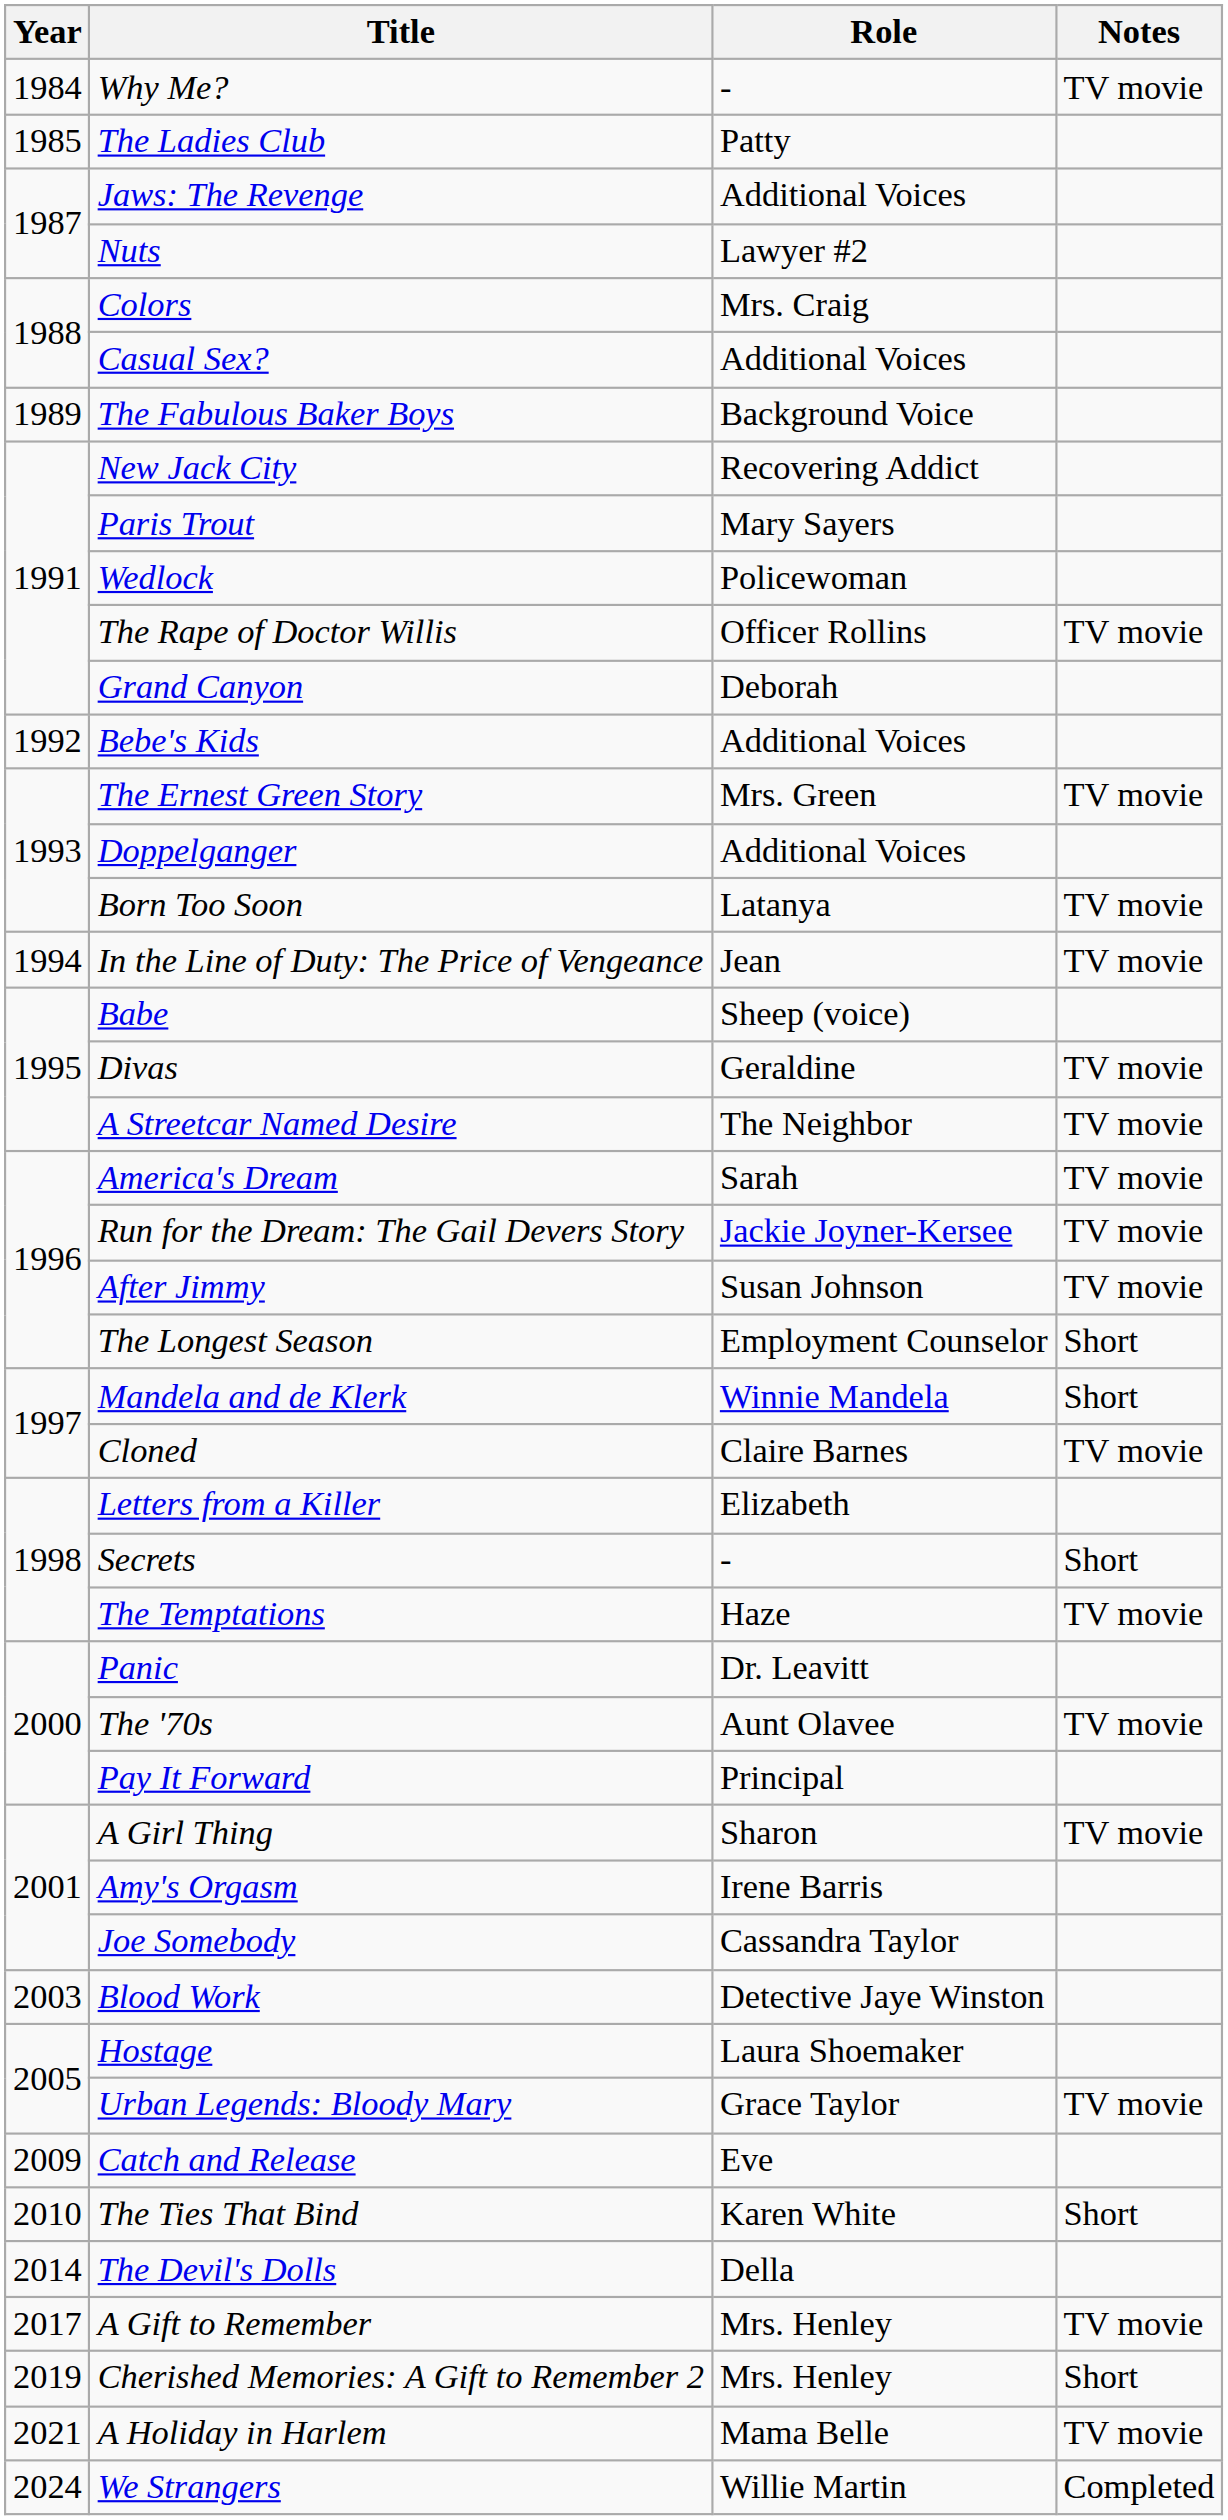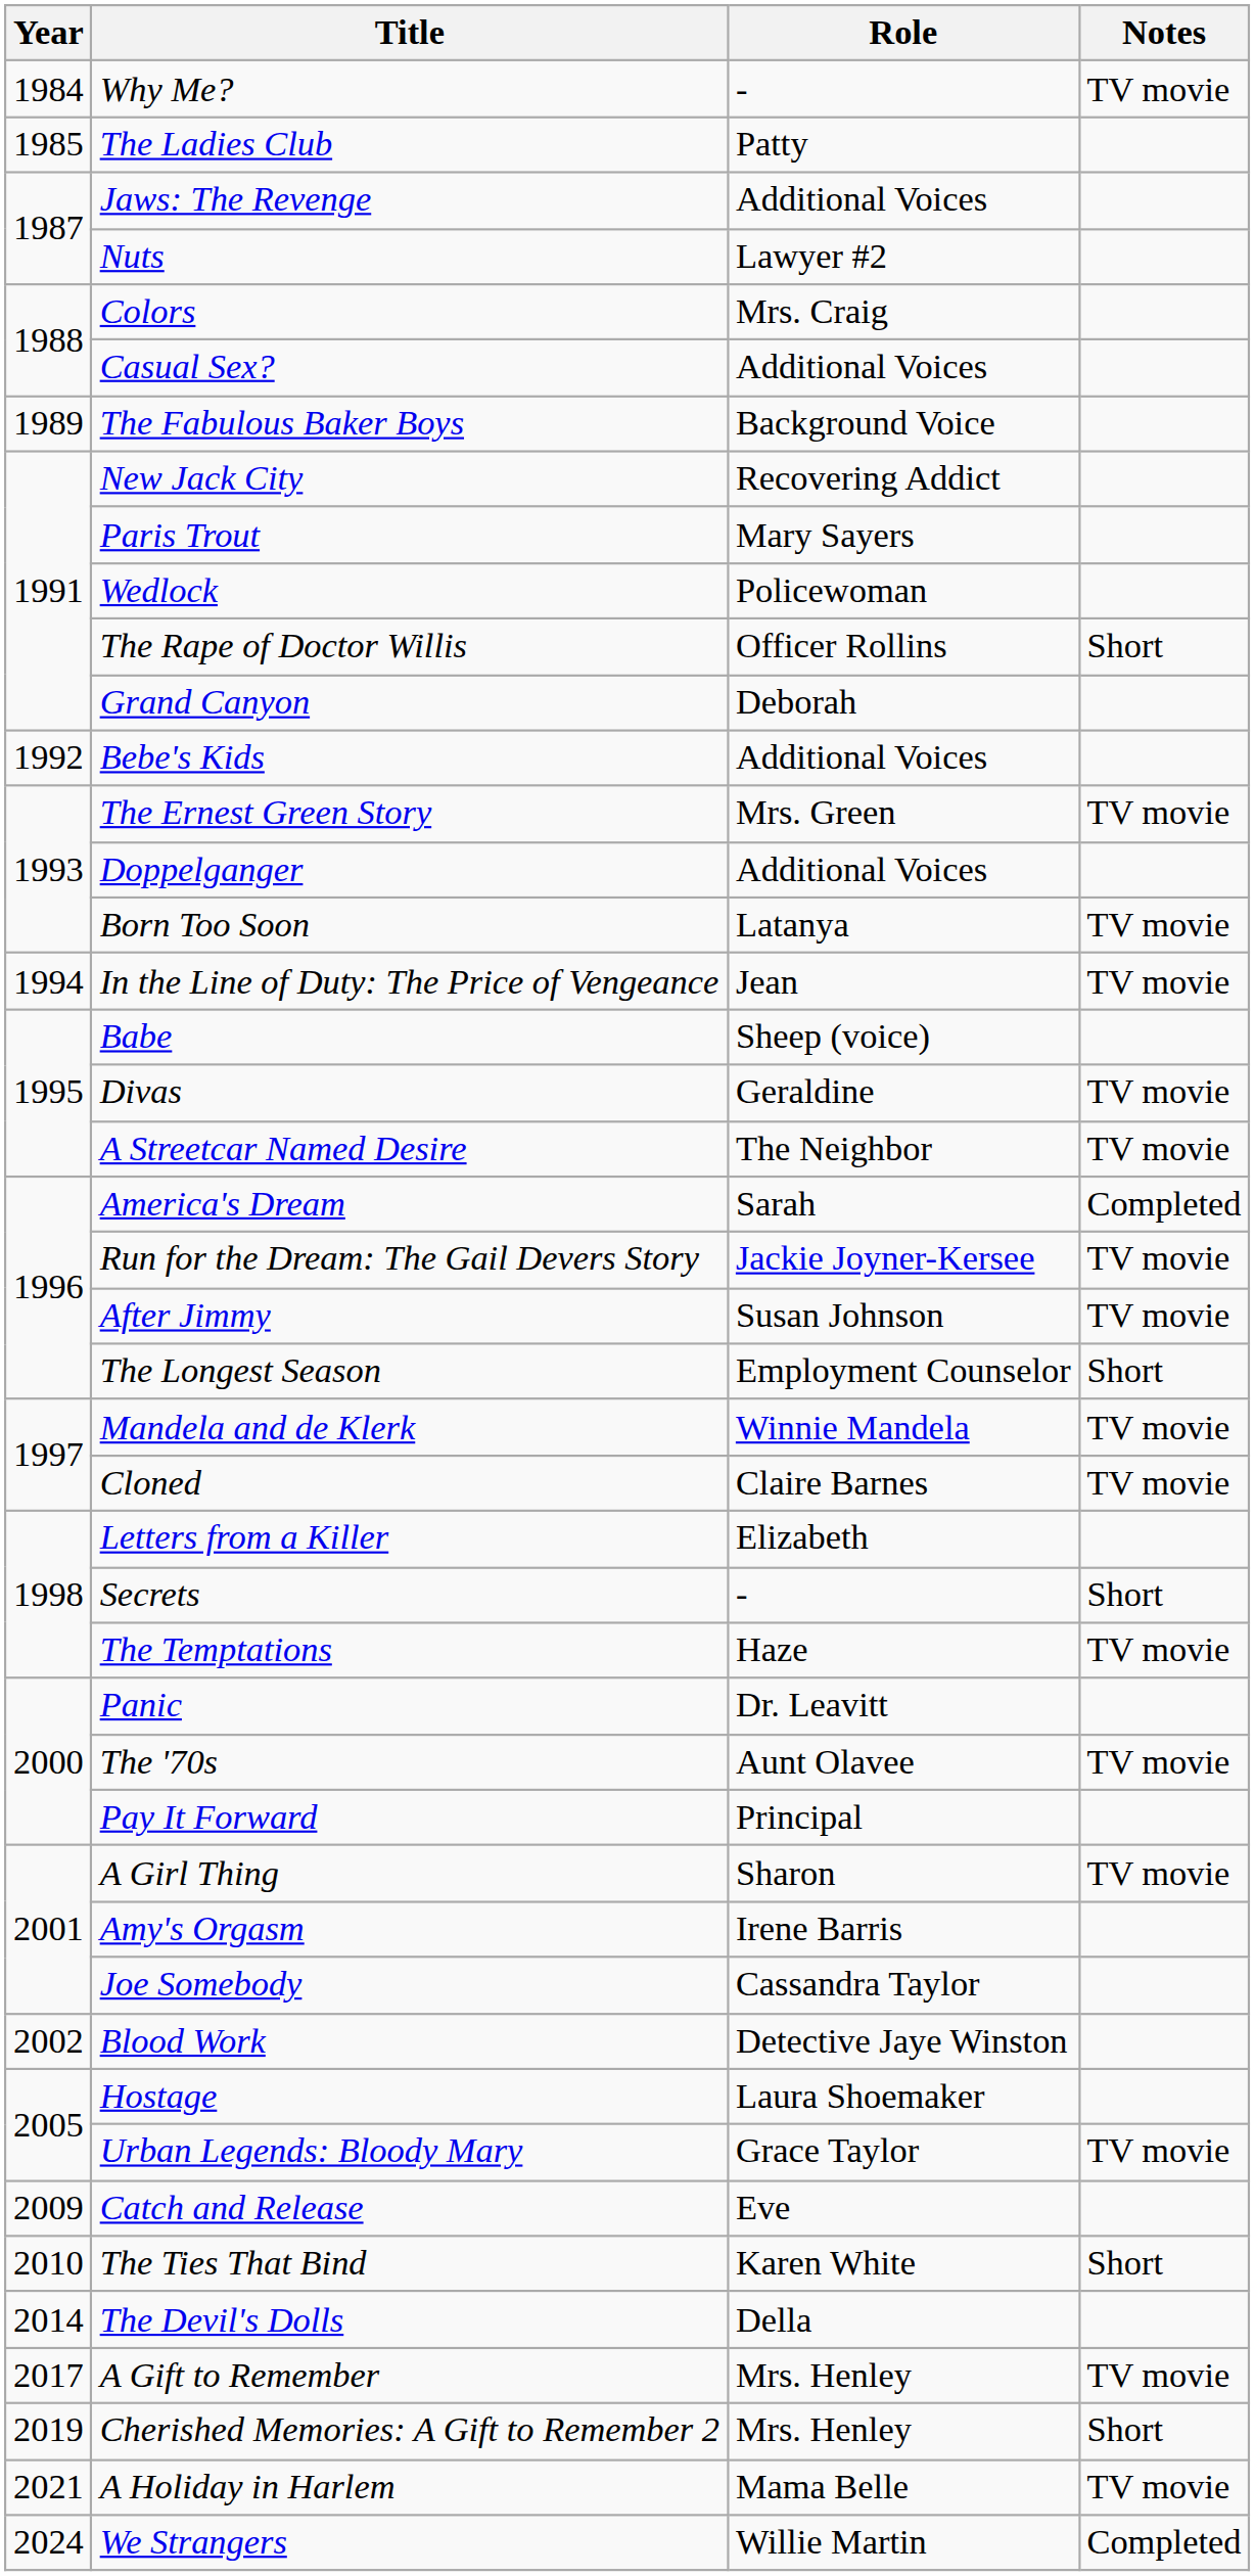The Rape of Doctor Willis | Notes: TV movie -> Short
America's Dream | Notes: TV movie -> Completed
Mandela and de Klerk | Notes: Short -> TV movie
Blood Work | Year: 2003 -> 2002
